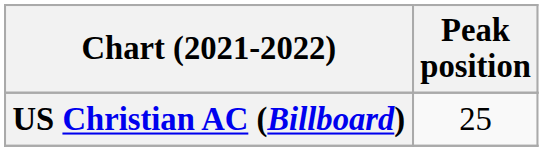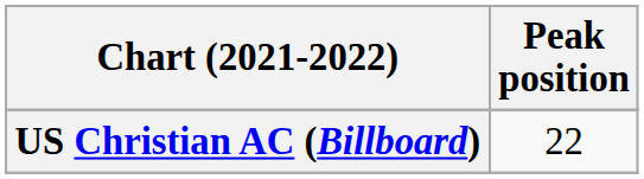US Christian AC (Billboard) | Peak position: 25 -> 22
